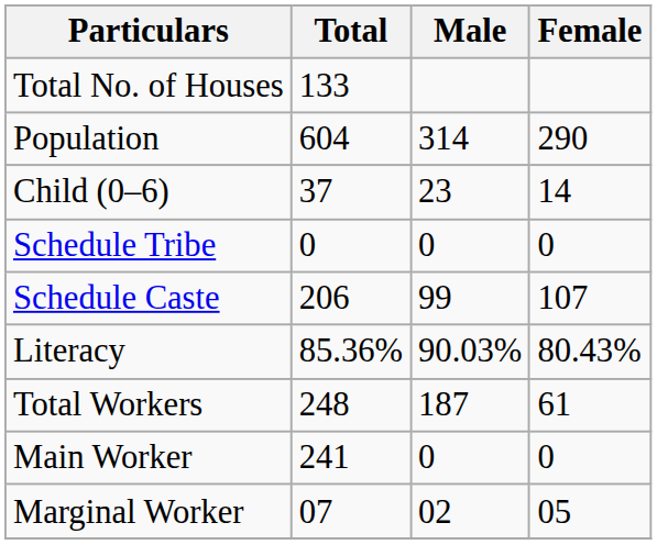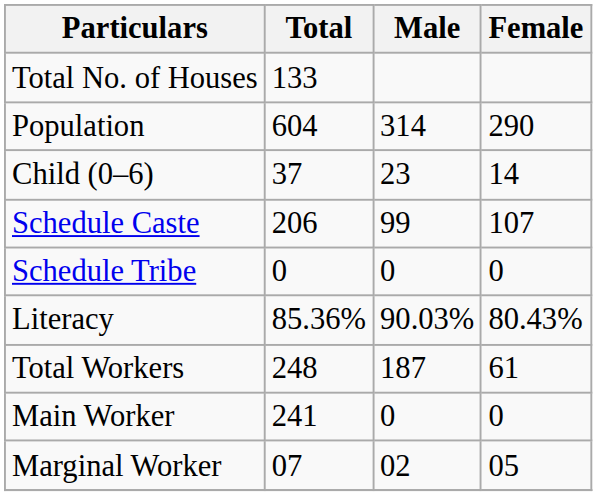rows swapped: Schedule Caste <-> Schedule Tribe
